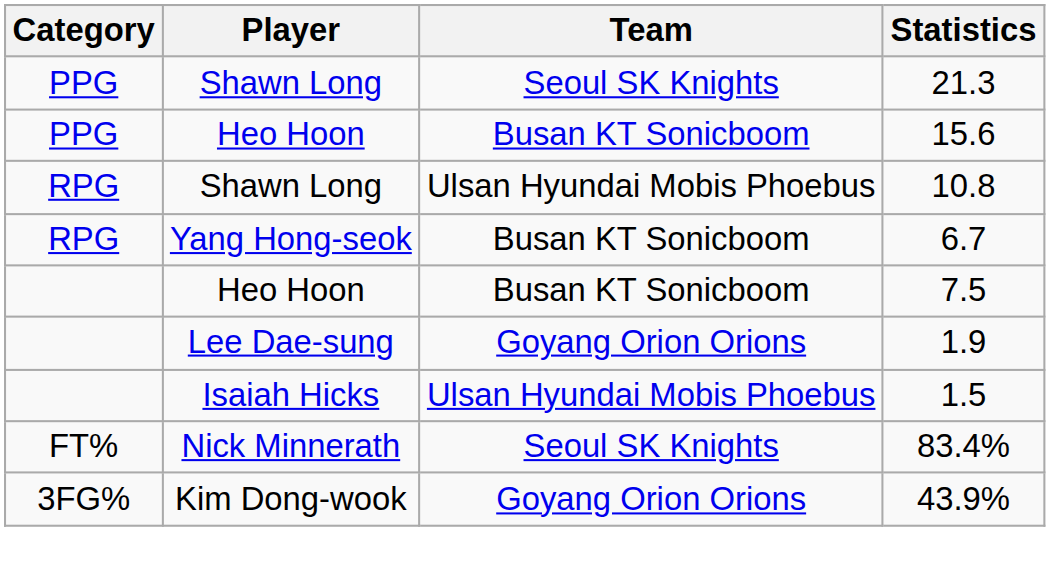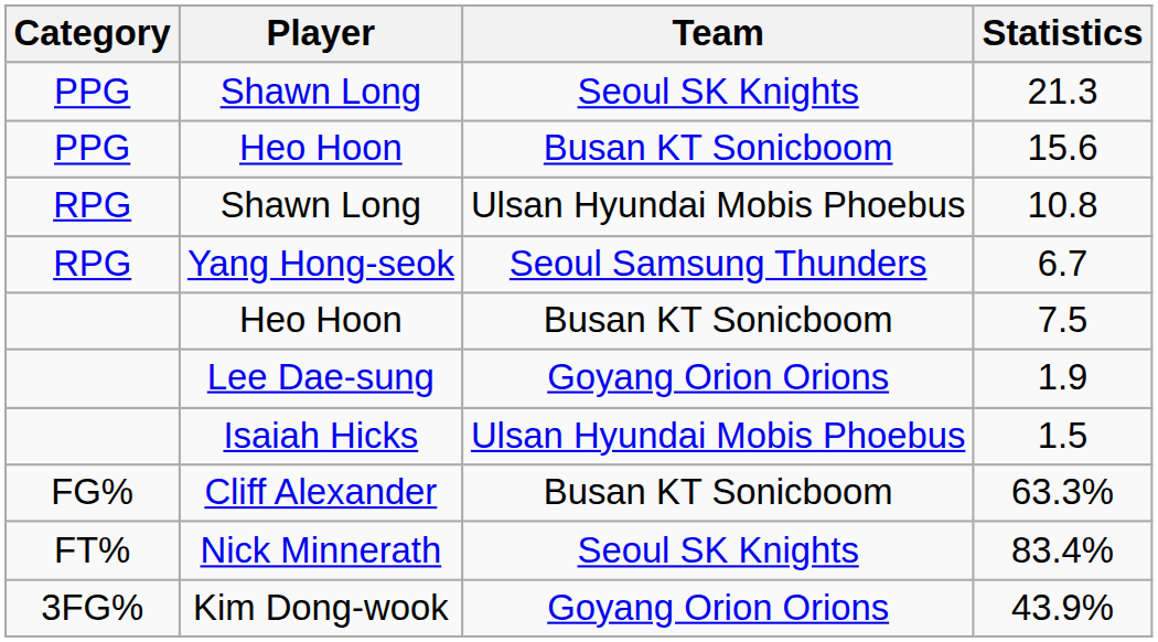6.7 | Team: Busan KT Sonicboom -> Seoul Samsung Thunders
+ row: FG% | Cliff Alexander | Busan KT Sonicboom | 63.3%
